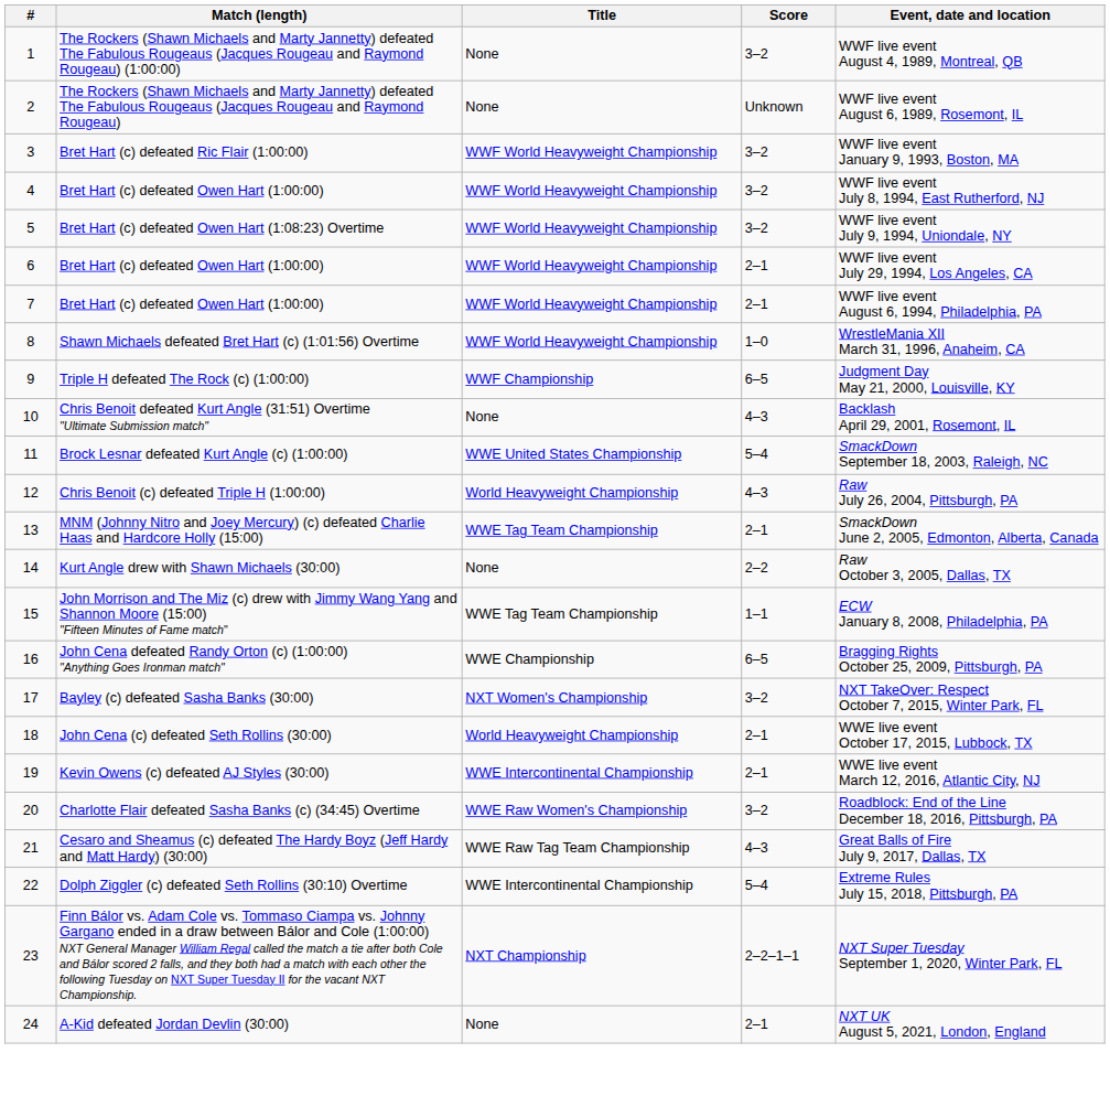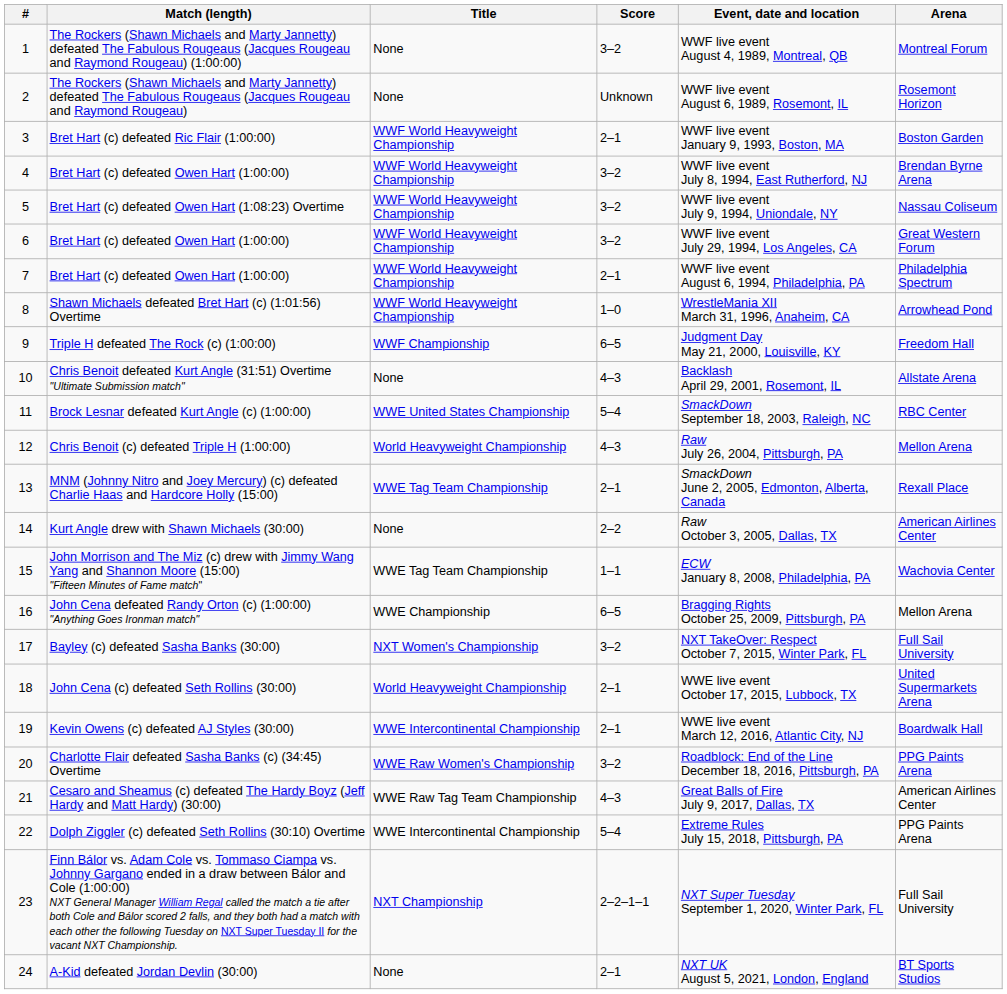+ column: Arena | Montreal Forum | Rosemont Horizon | Boston Garden | Brendan Byrne Arena | Nassau Coliseum | Great Western Forum | Philadelphia Spectrum | Arrowhead Pond | Freedom Hall | Allstate Arena | RBC Center | Mellon Arena | Rexall Place | American Airlines Center | Wachovia Center | Mellon Arena | Full Sail University | United Supermarkets Arena | Boardwalk Hall | PPG Paints Arena | American Airlines Center | PPG Paints Arena | Full Sail University | BT Sports Studios
Bret Hart (c) defeated Ric Flair (1:00:00) | Score: 3–2 -> 2–1
6 / Bret Hart (c) defeated Owen Hart (1:00:00) | Score: 2–1 -> 3–2
